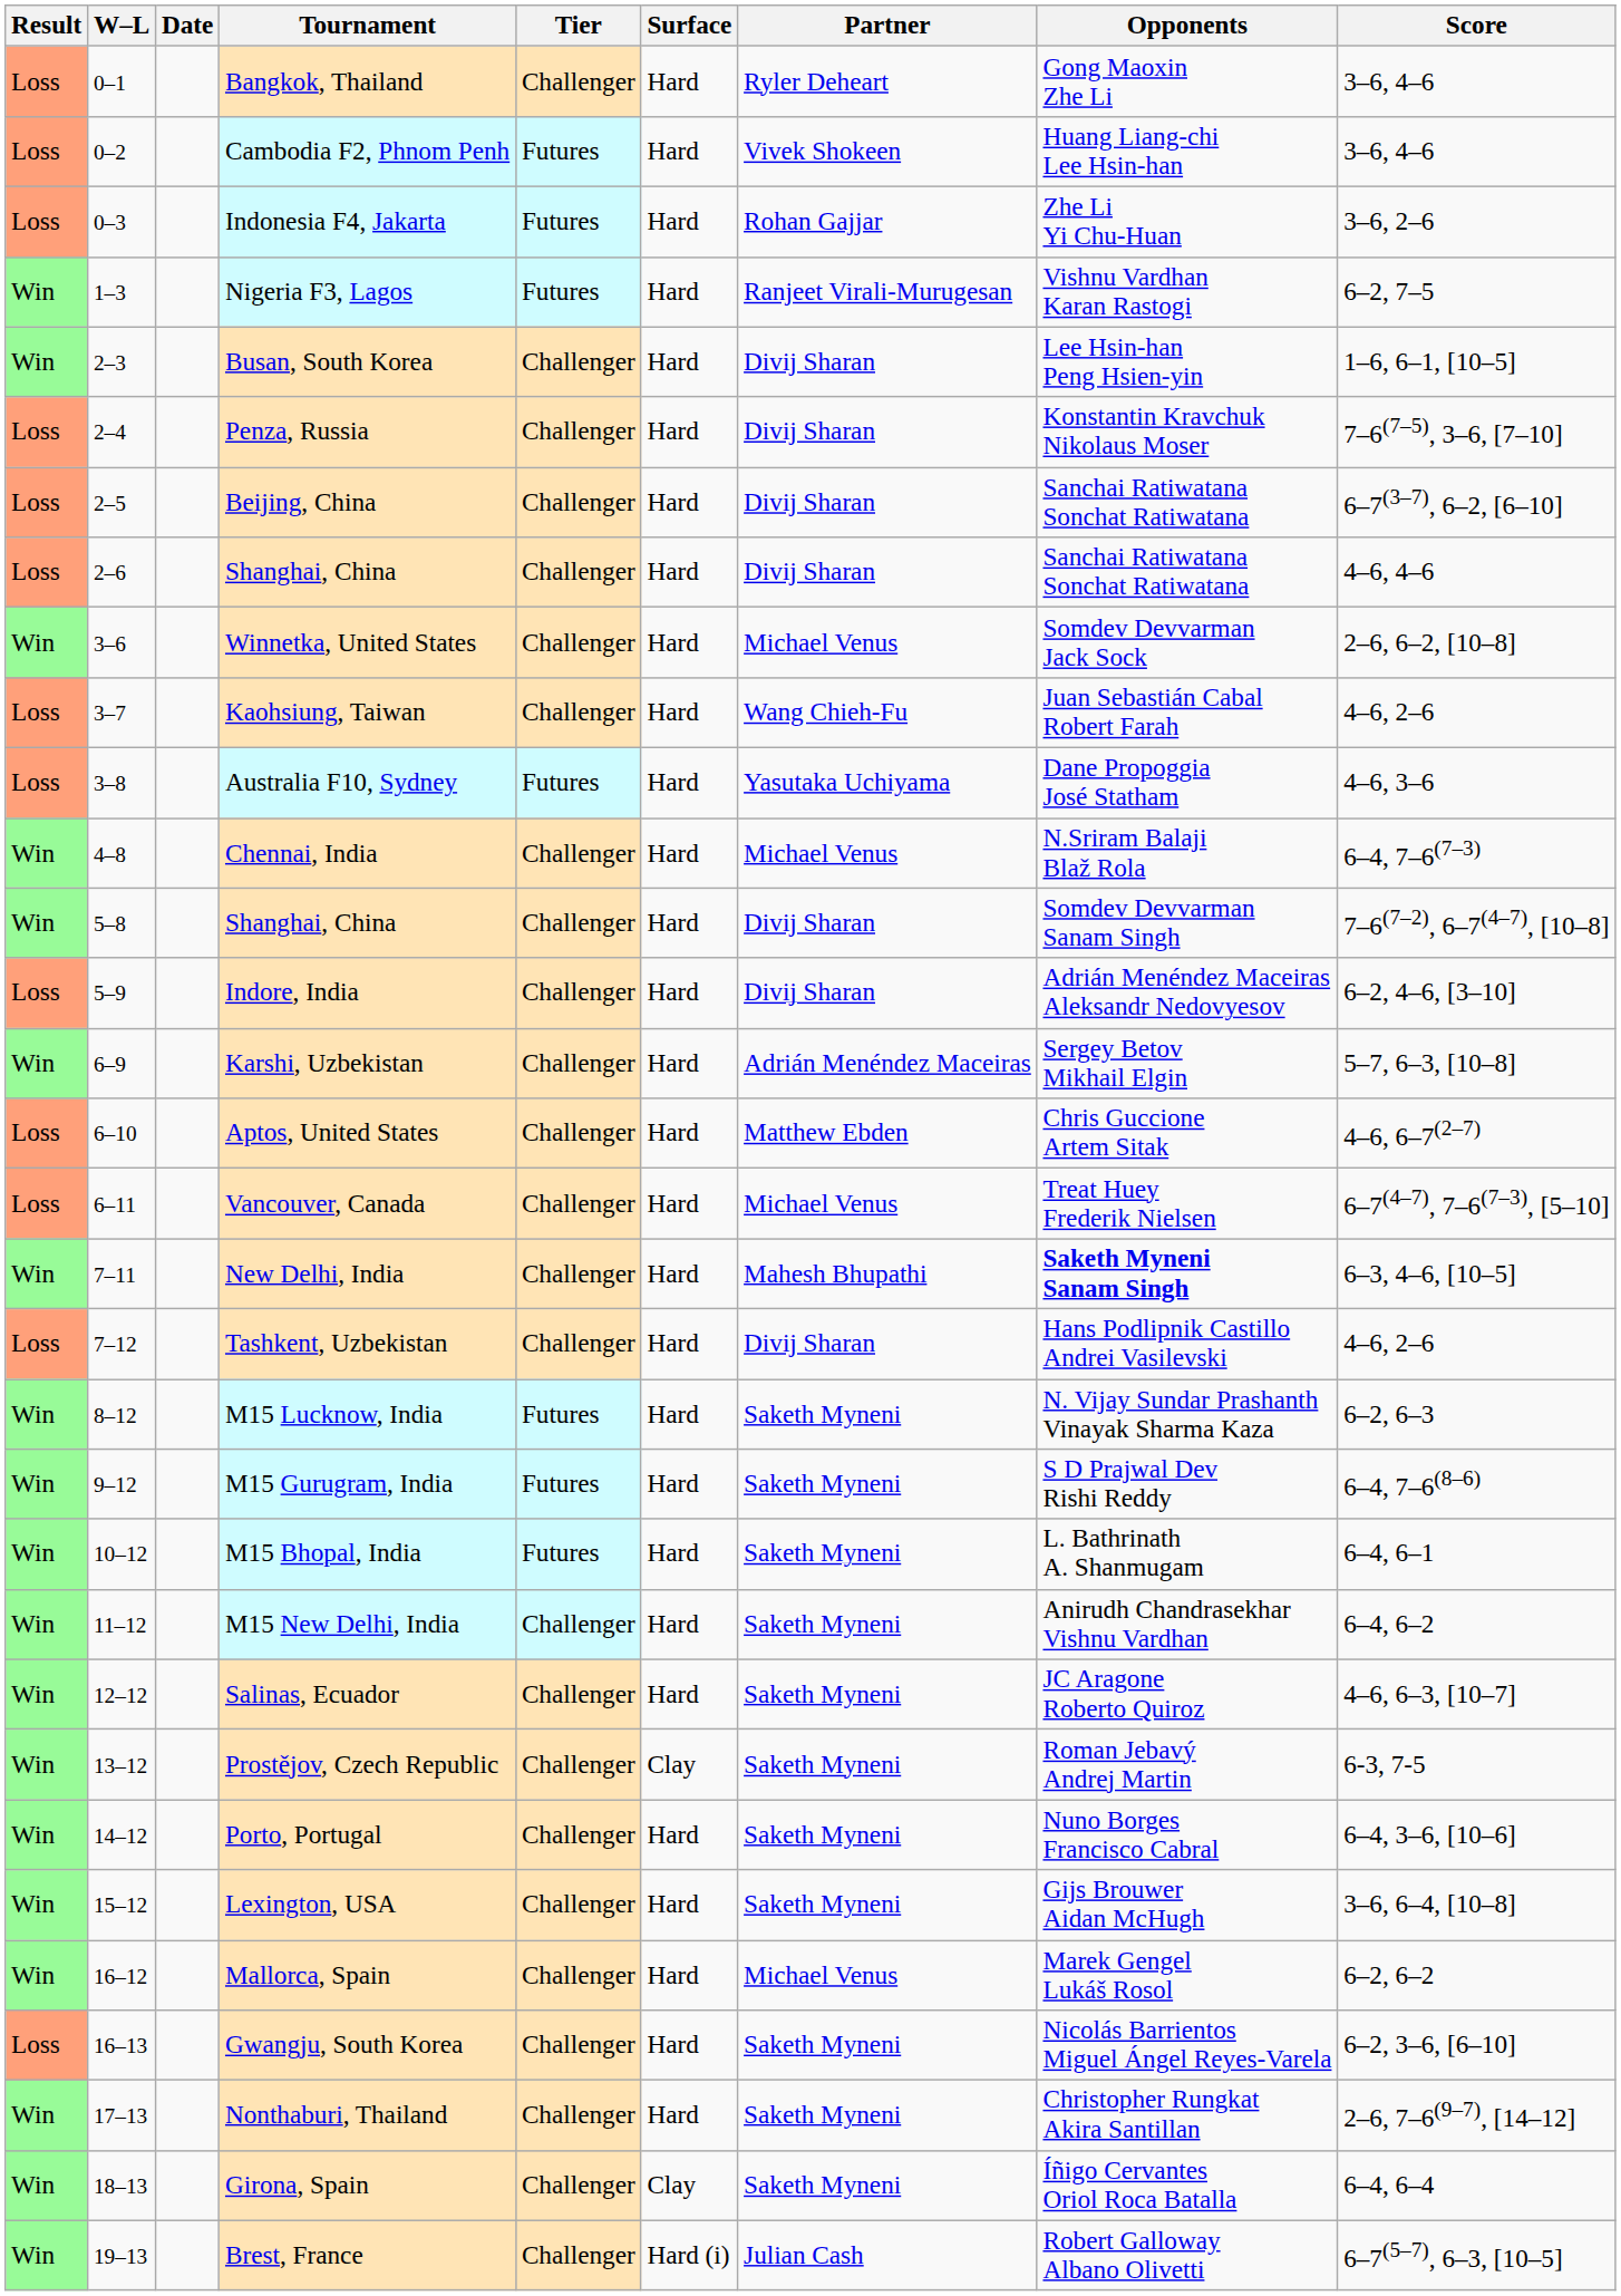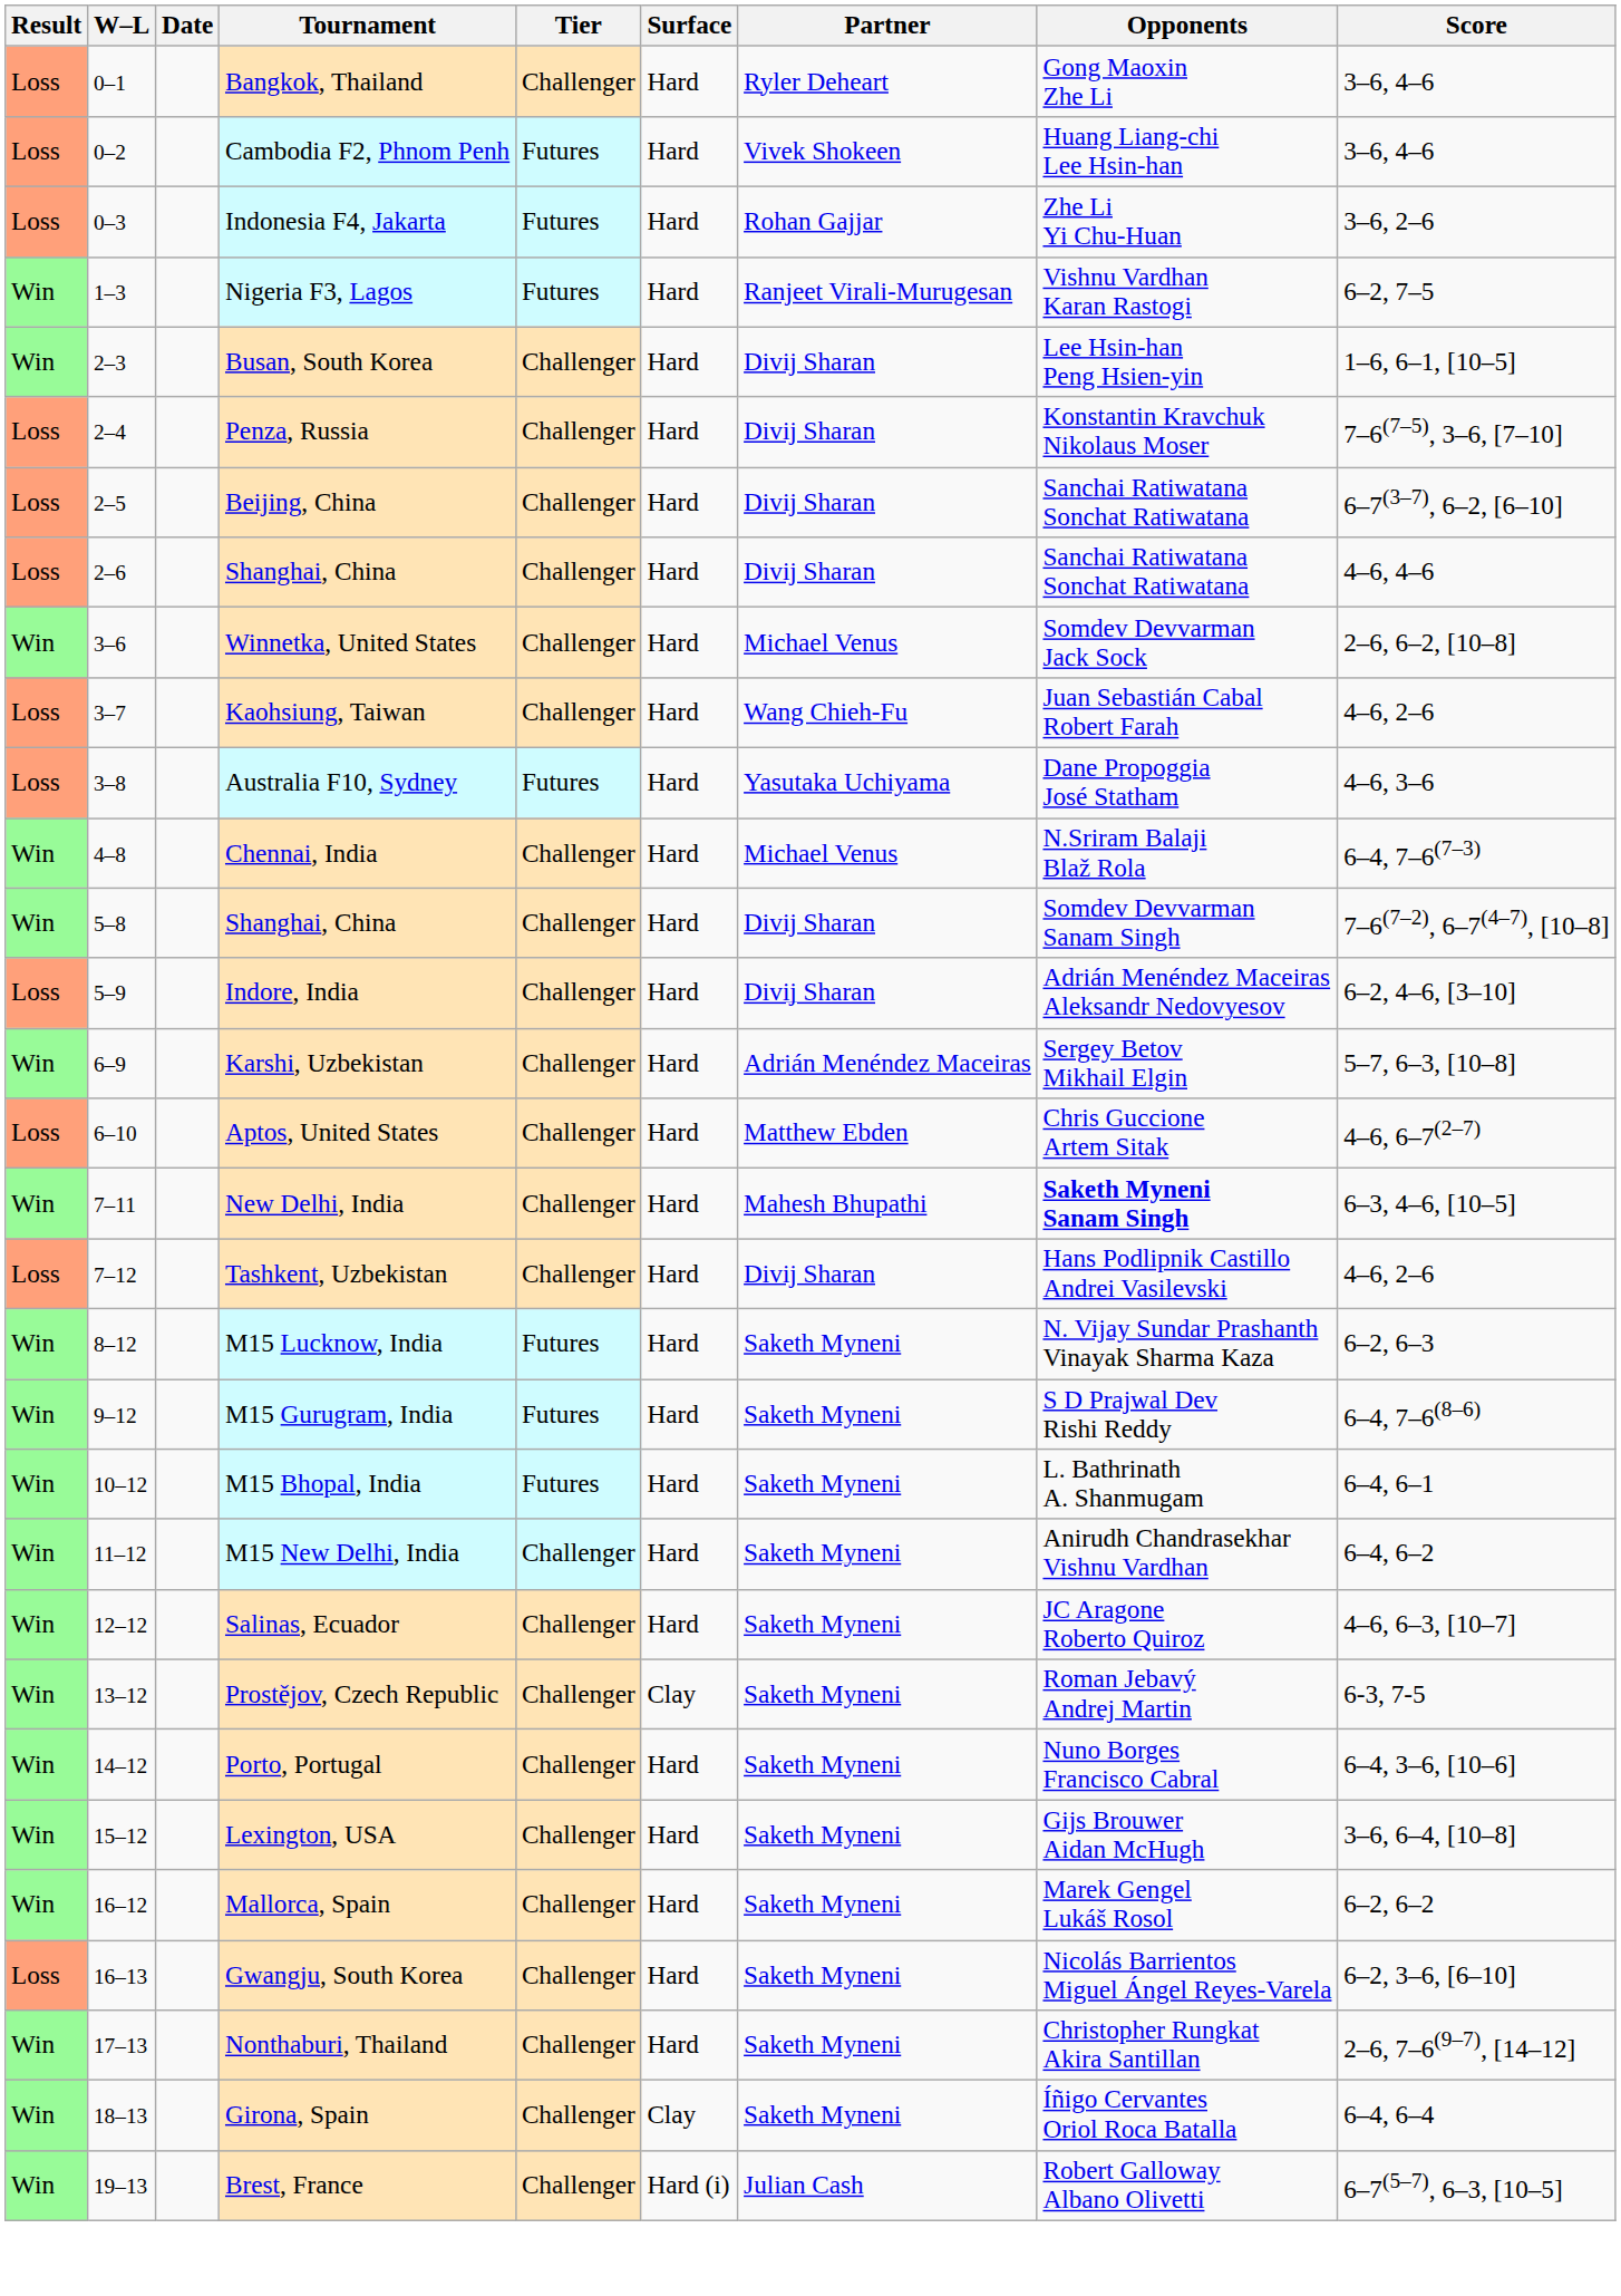- row: Loss | 6–11 | Vancouver, Canada | Challenger | Hard | Michael Venus | Treat Huey Frederik Nielsen | 6–7(4–7), 7–6(7–3), [5–10]
Mallorca, Spain | Partner: Michael Venus -> Saketh Myneni
